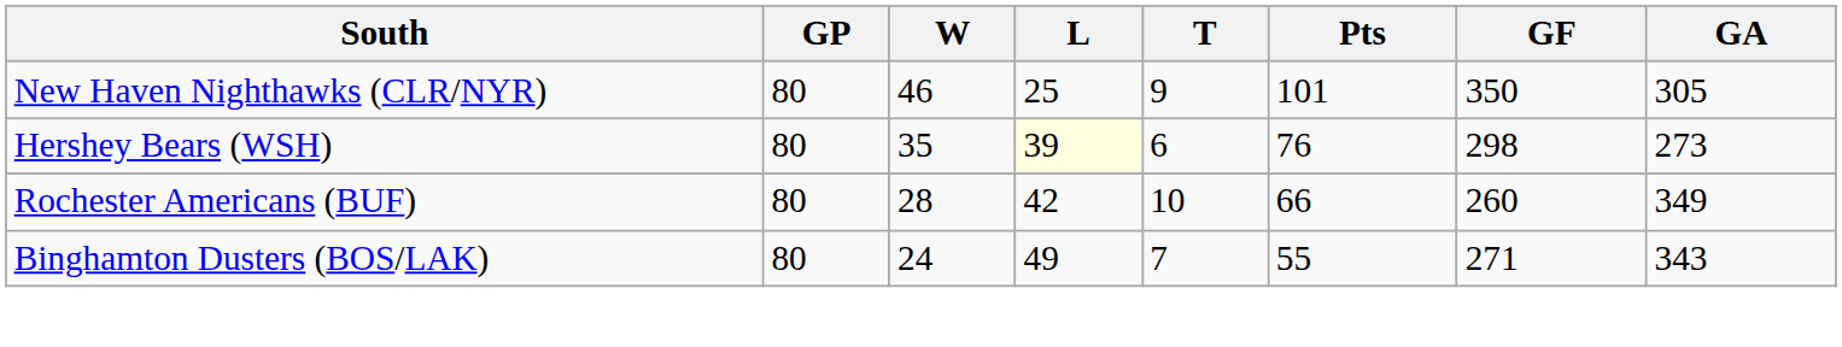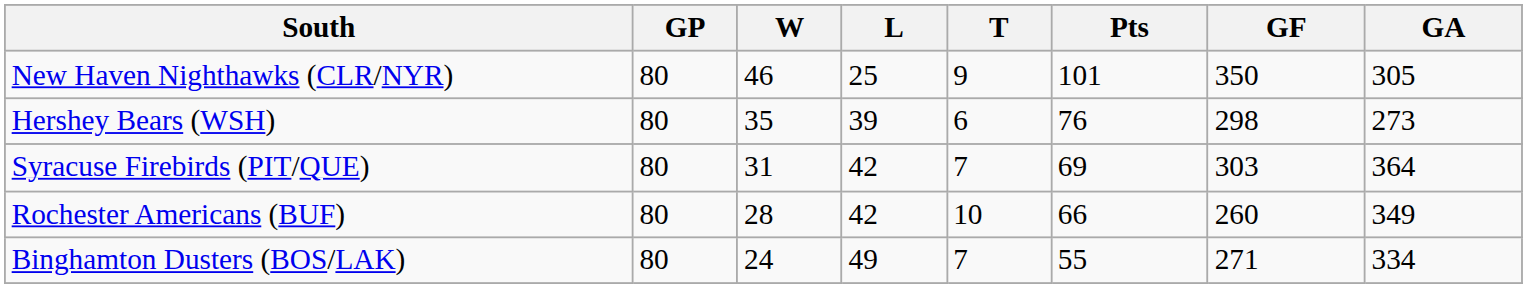Hershey Bears (WSH) | L: lightyellow background -> no background
+ row: Syracuse Firebirds (PIT/QUE) | 80 | 31 | 42 | 7 | 69 | 303 | 364
Binghamton Dusters (BOS/LAK) | GA: 343 -> 334
